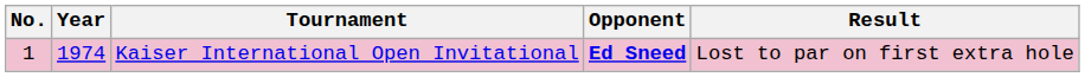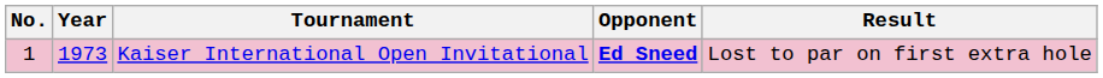Kaiser International Open Invitational | Year: 1974 -> 1973
